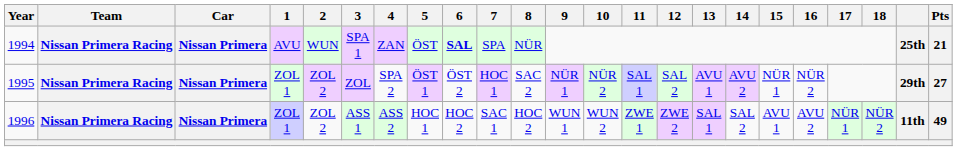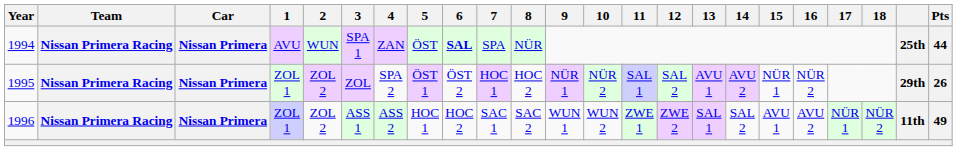1994 | Pts: 21 -> 44
1995 | 8: SAC 2 -> HOC 2
1995 | Pts: 27 -> 26
1996 | 8: HOC 2 -> SAC 2
